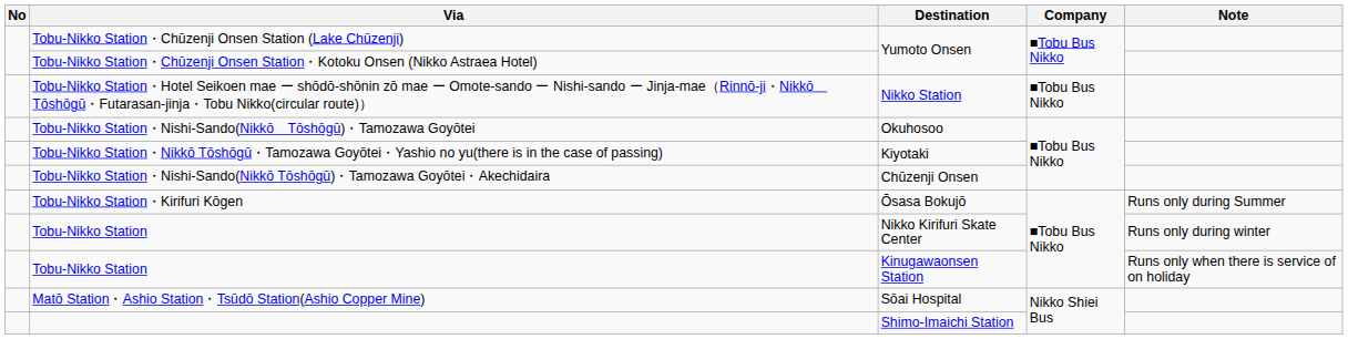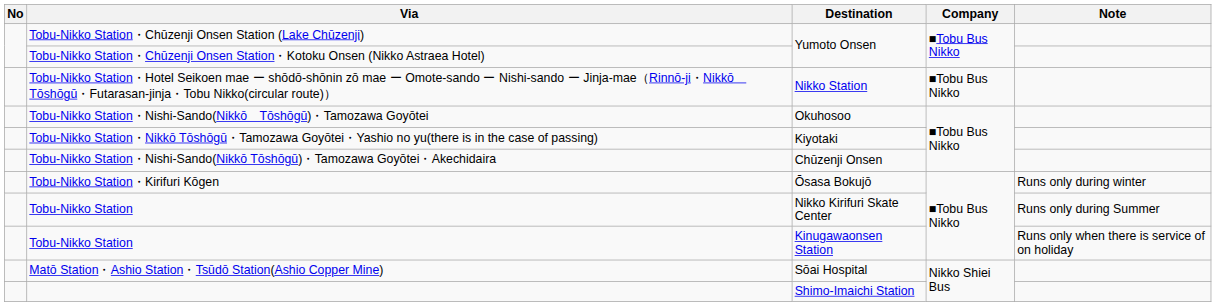Tobu-Nikko Station・Kirifuri Kōgen | Note: Runs only during Summer -> Runs only during winter
Tobu-Nikko Station / Nikko Kirifuri Skate Center | Note: Runs only during winter -> Runs only during Summer
